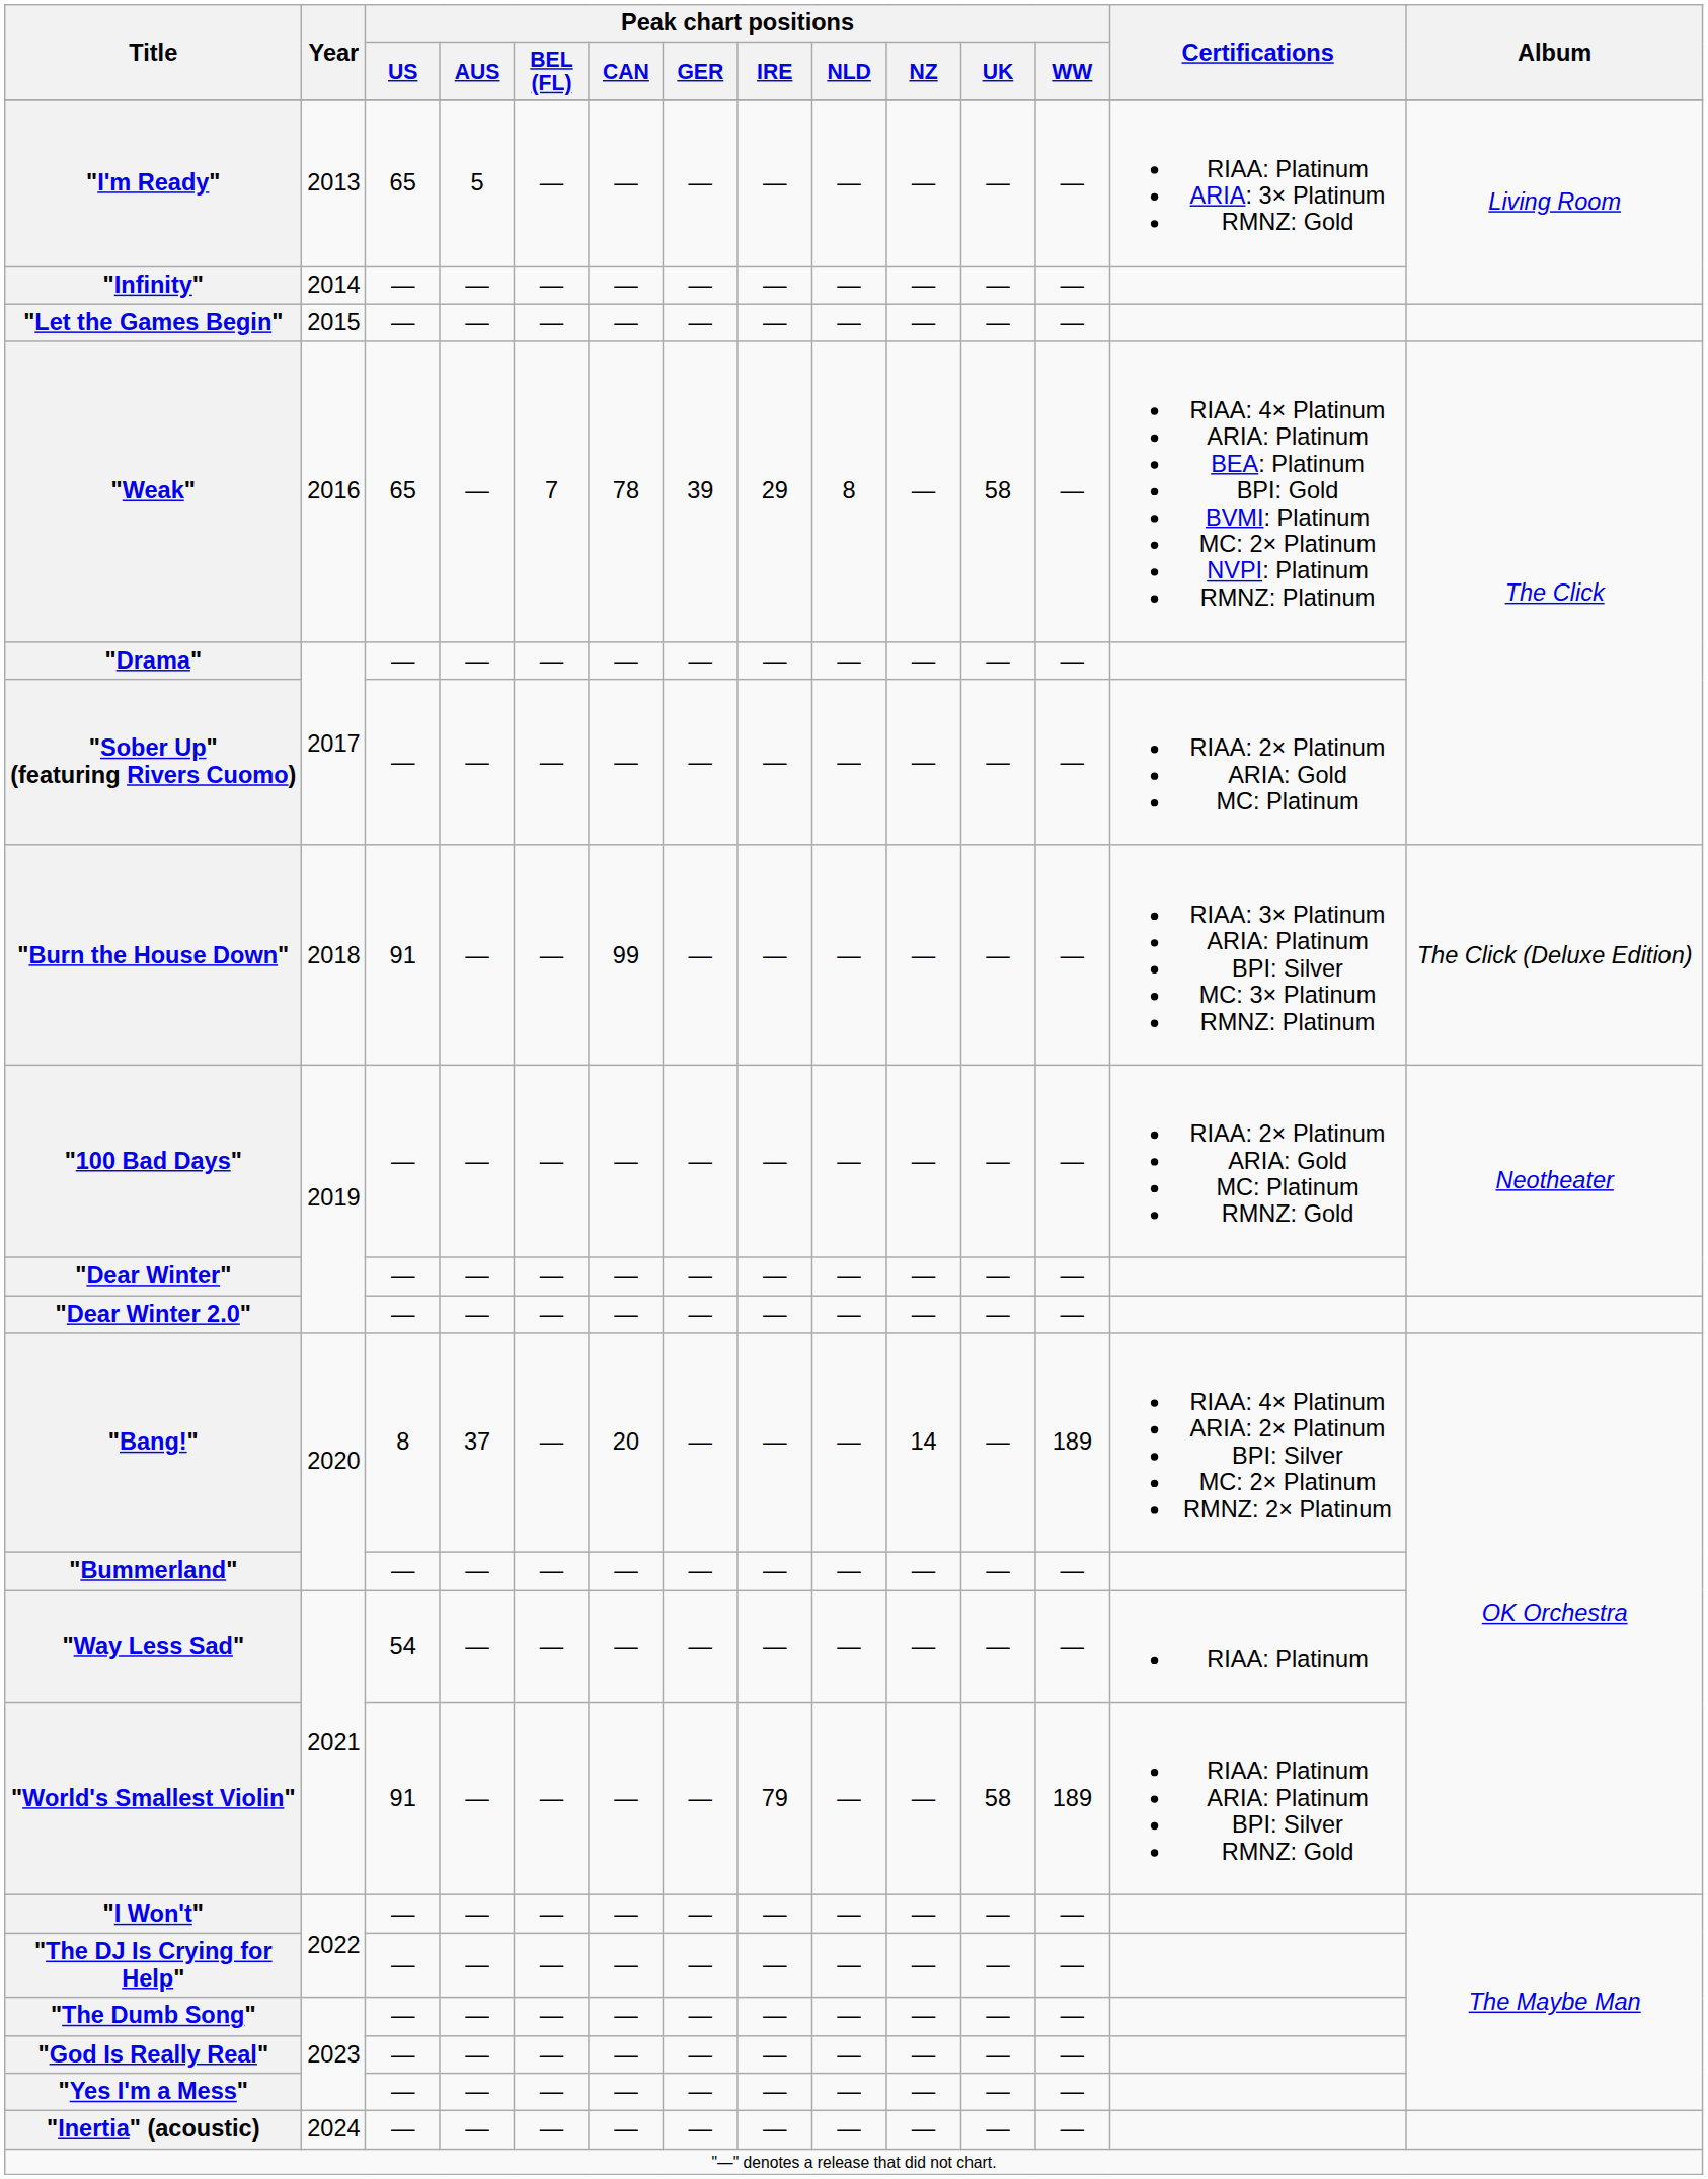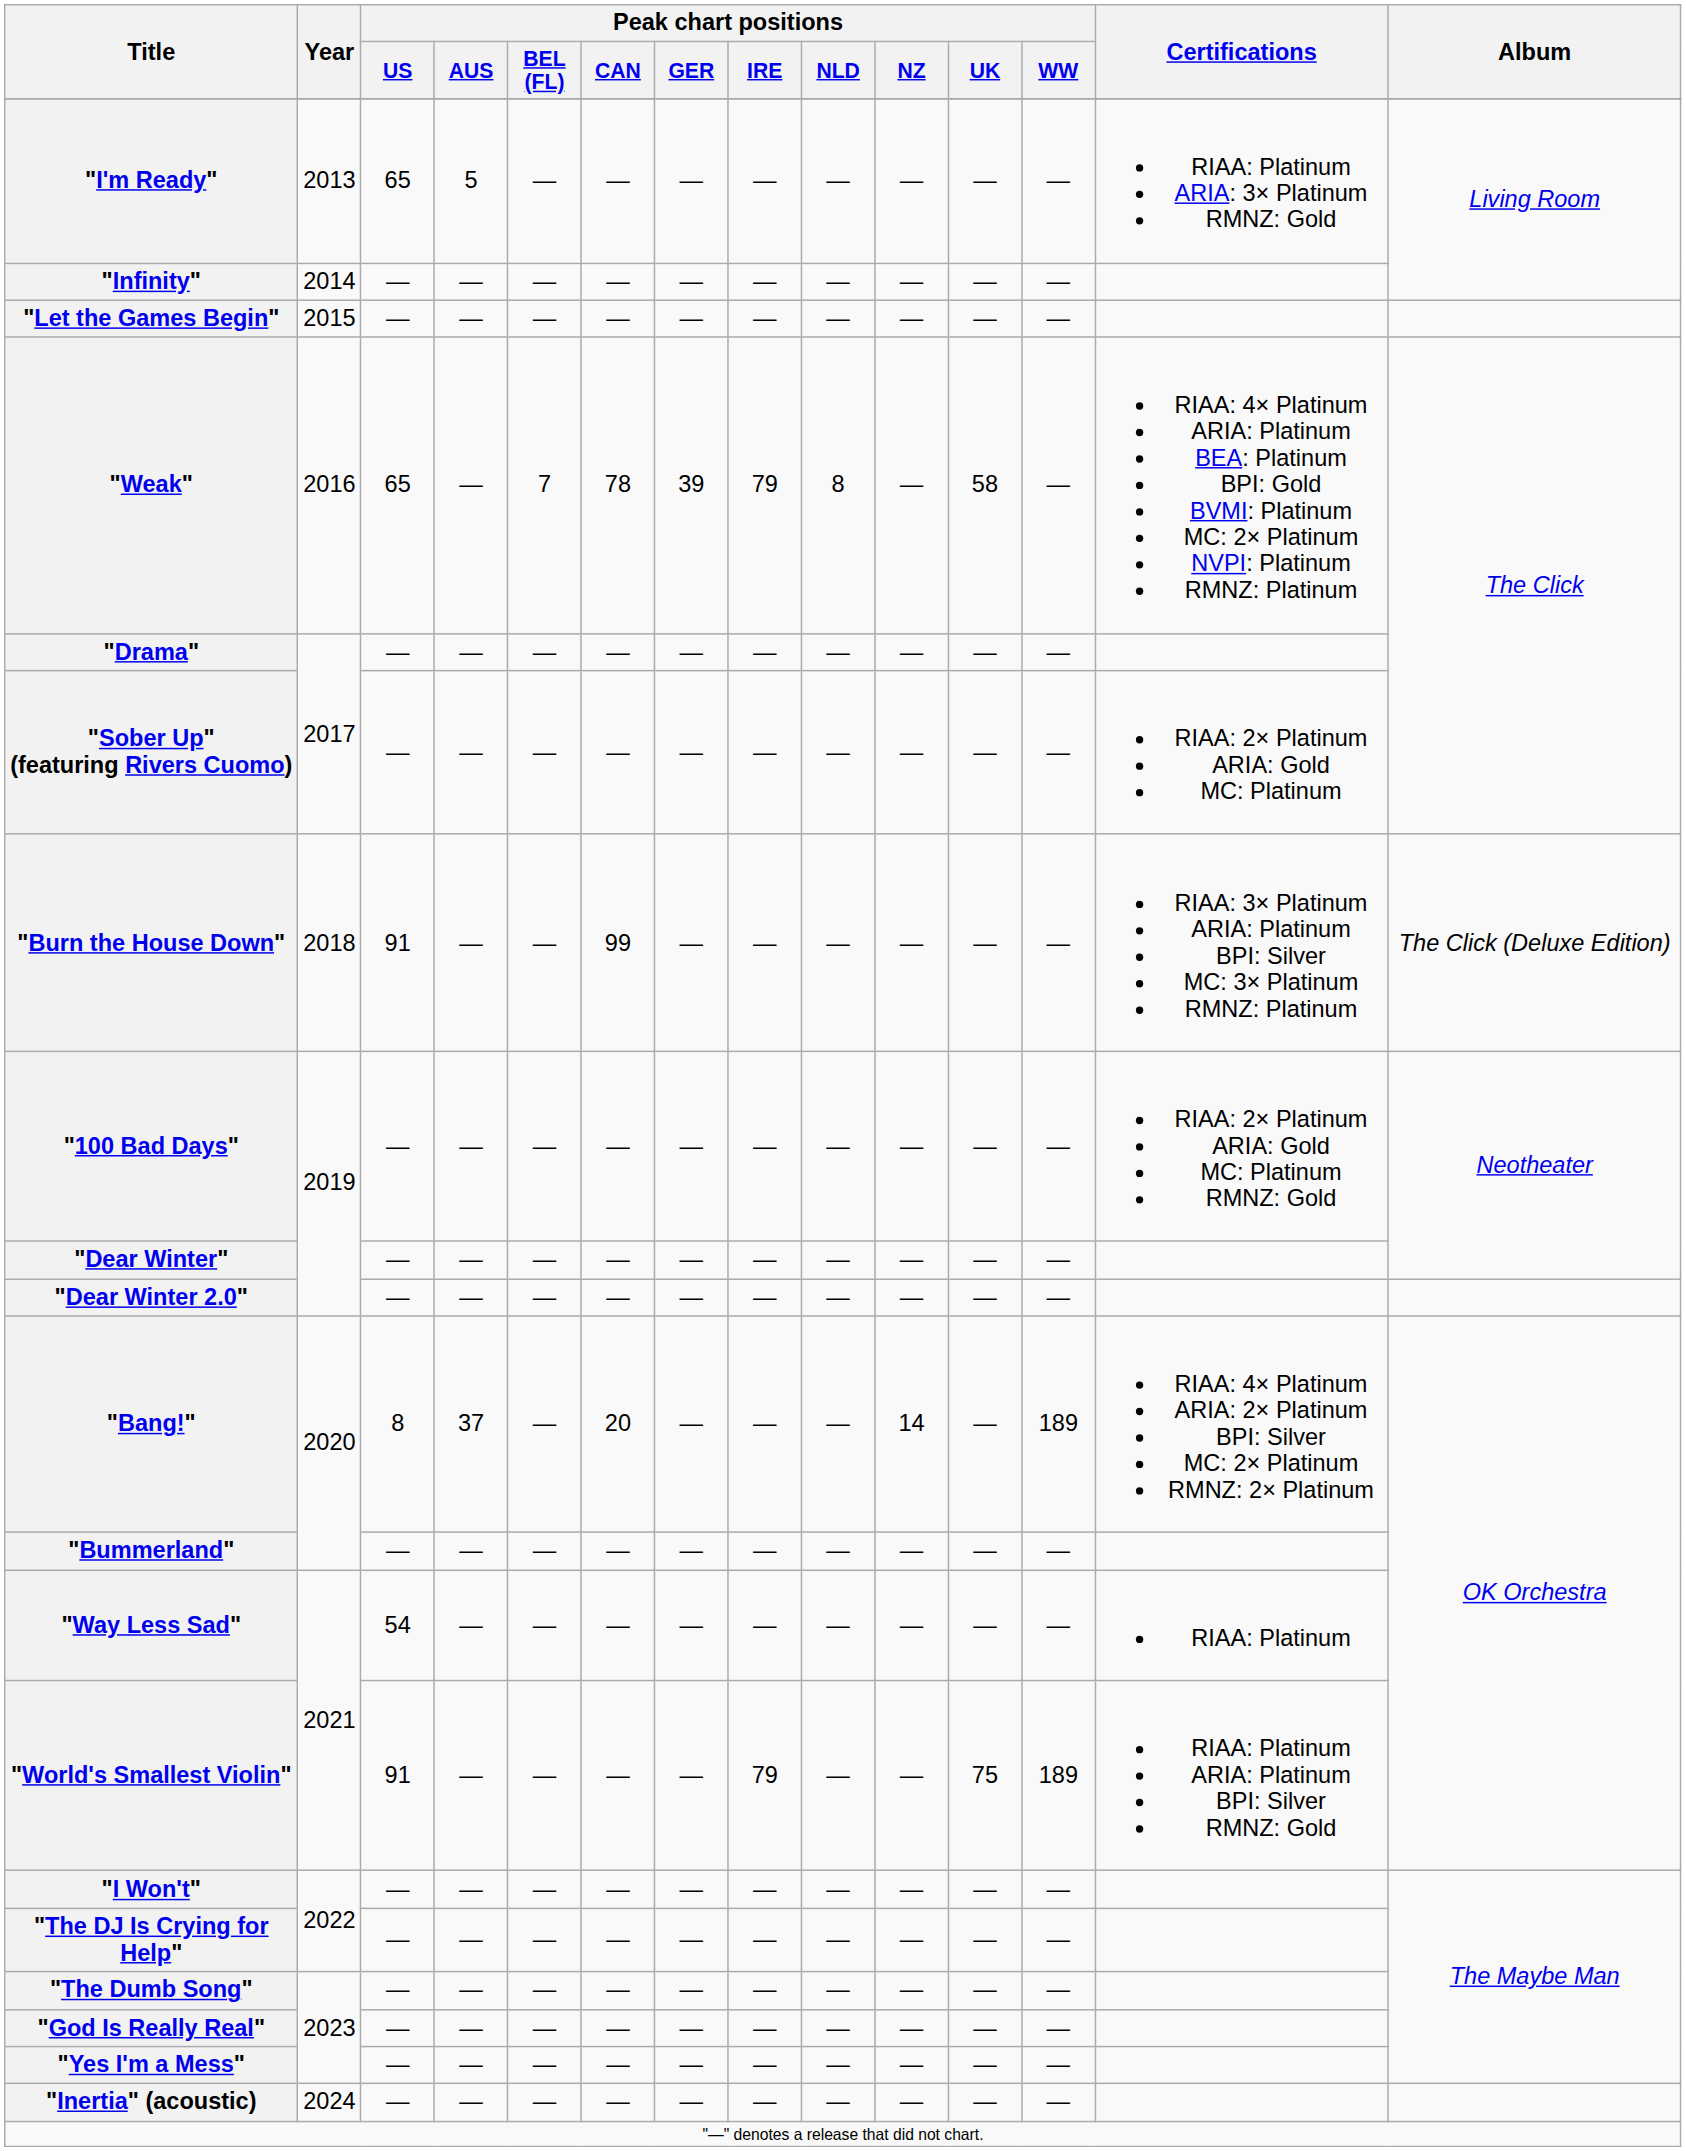"Weak" | Peak chart positions / IRE: 29 -> 79
"World's Smallest Violin" | Peak chart positions / UK: 58 -> 75
